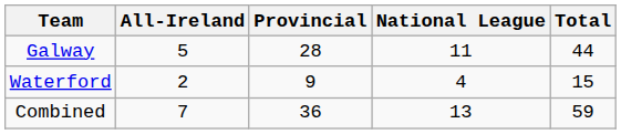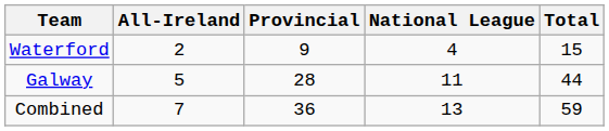rows swapped: Galway <-> Waterford
